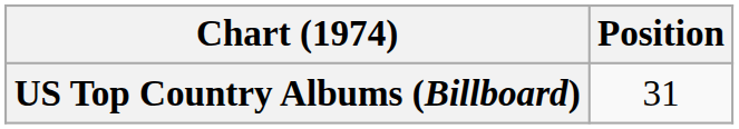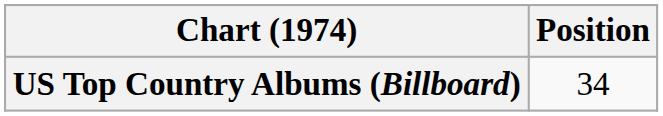US Top Country Albums (Billboard) | Position: 31 -> 34
